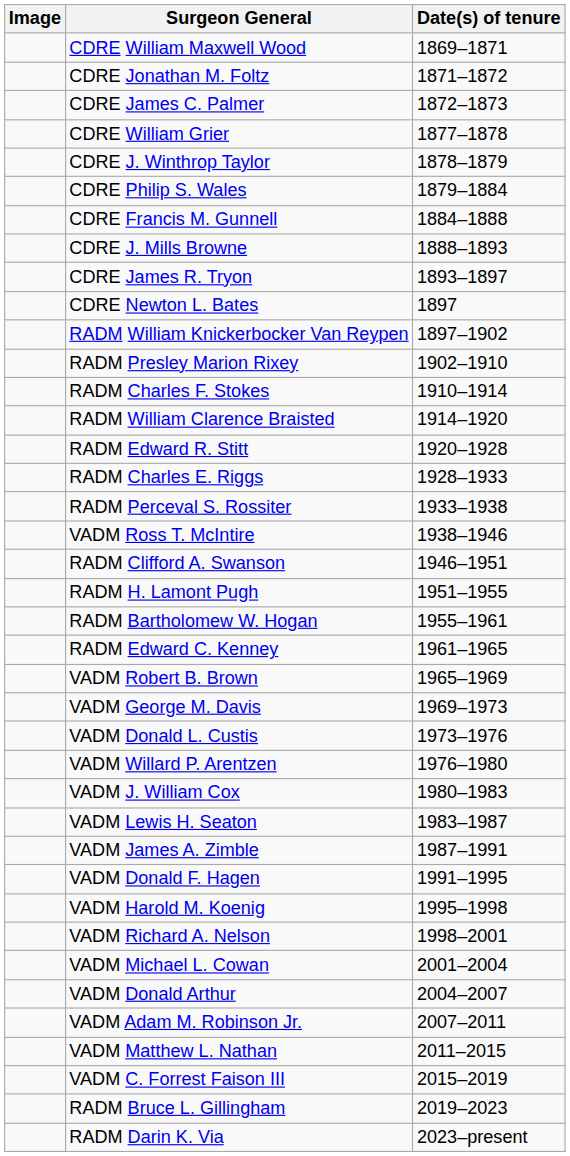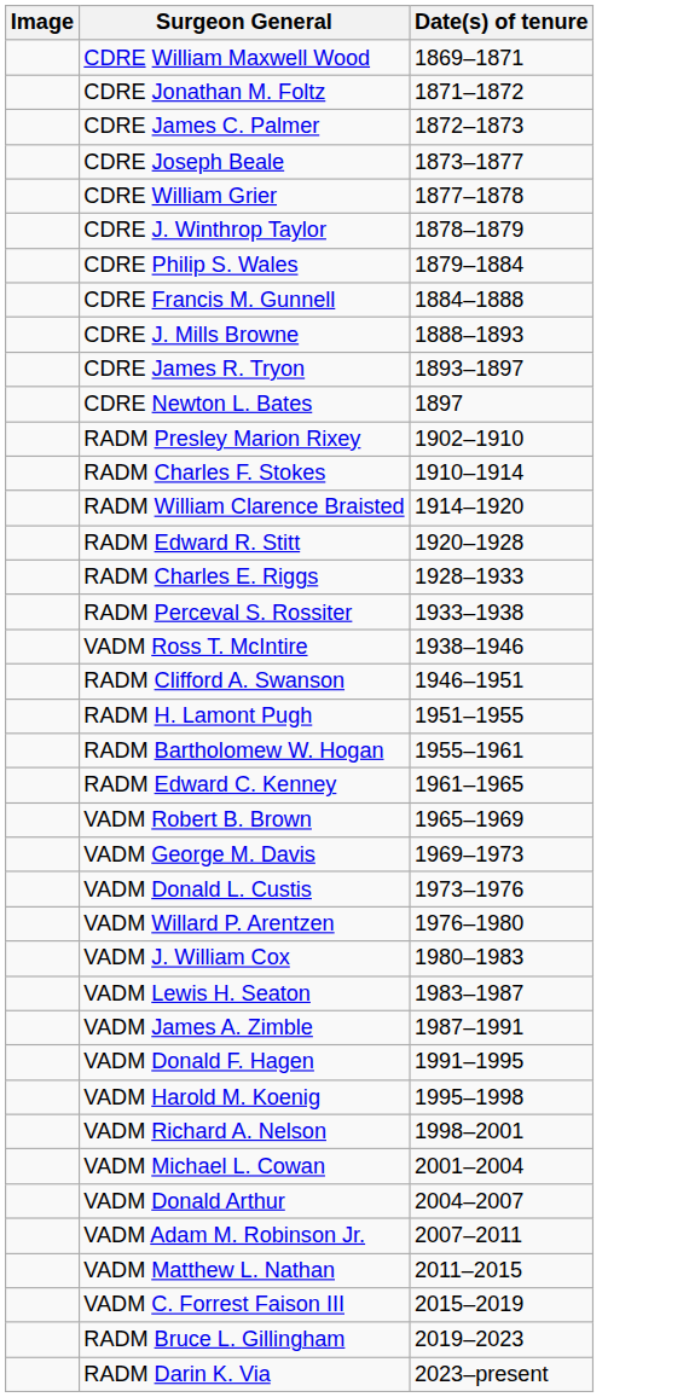+ row: CDRE Joseph Beale | 1873–1877
- row: RADM William Knickerbocker Van Reypen | 1897–1902
